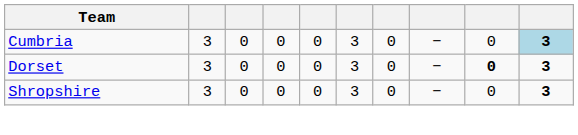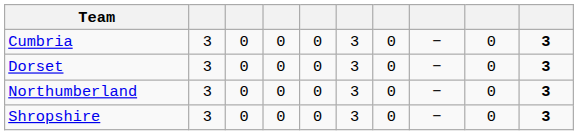Cumbria | column 10: lightblue background -> no background
Dorset | column 9: bold -> normal
+ row: Northumberland | 3 | 0 | 0 | 0 | 3 | 0 | − | 0 | 3
